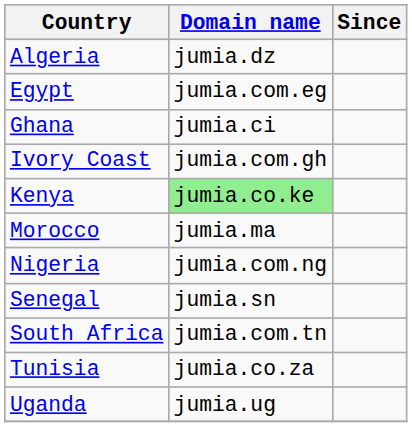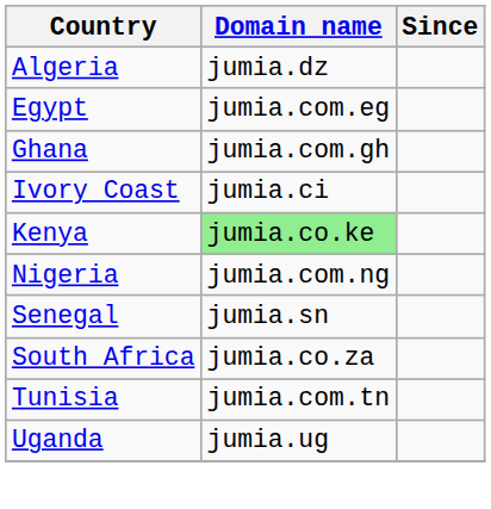Ghana | Domain name: jumia.ci -> jumia.com.gh
Ivory Coast | Domain name: jumia.com.gh -> jumia.ci
- row: Morocco | jumia.ma
South Africa | Domain name: jumia.com.tn -> jumia.co.za
Tunisia | Domain name: jumia.co.za -> jumia.com.tn
